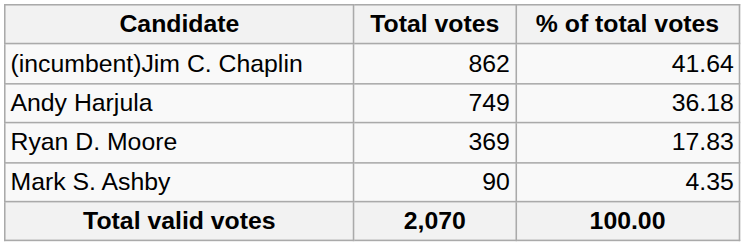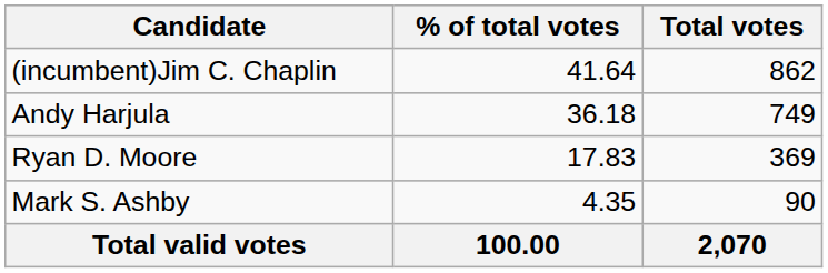columns swapped: Total votes <-> % of total votes
